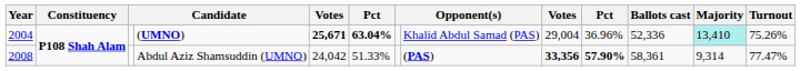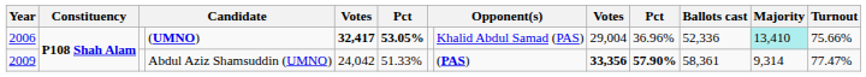(UMNO) | Year: 2004 -> 2006
(UMNO) | column 5: 25,671 -> 32,417
(UMNO) | column 6: 63.04% -> 53.05%
(UMNO) | Turnout: 75.26% -> 75.66%
Abdul Aziz Shamsuddin (UMNO) | Year: 2008 -> 2009
